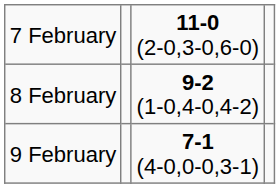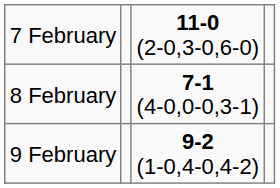8 February | column 3: 9-2 (1-0,4-0,4-2) -> 7-1 (4-0,0-0,3-1)
9 February | column 3: 7-1 (4-0,0-0,3-1) -> 9-2 (1-0,4-0,4-2)
